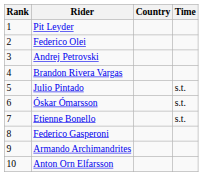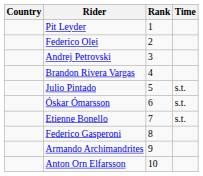columns swapped: Rank <-> Country
